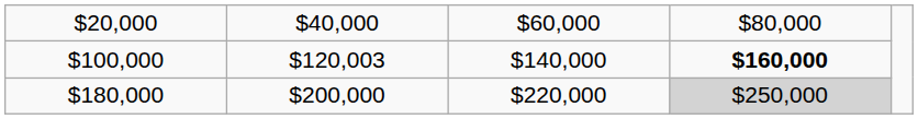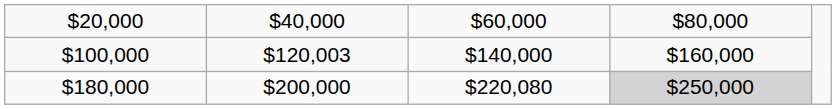$100,000 | column 4: bold -> normal
$180,000 | column 3: $220,000 -> $220,080
